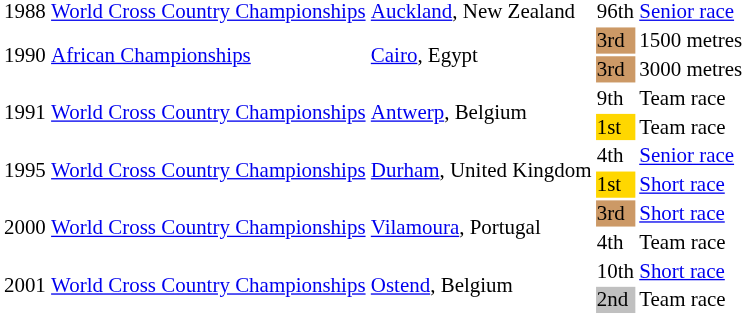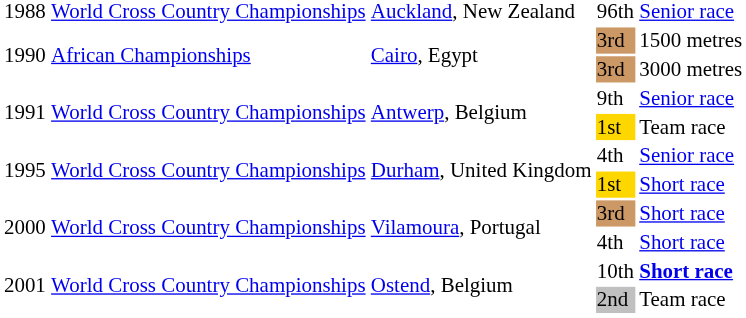9th | column 5: Team race -> Senior race
2000 / 4th | column 5: Team race -> Short race
10th | column 5: normal -> bold
